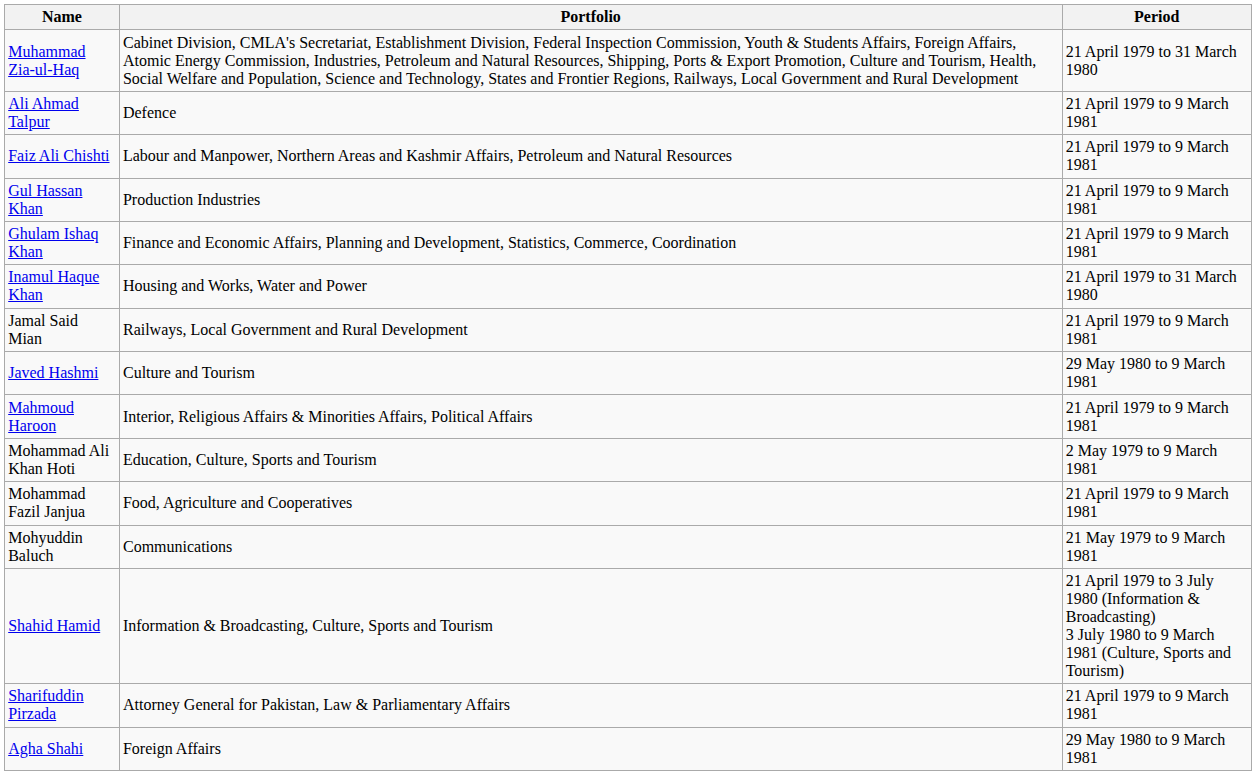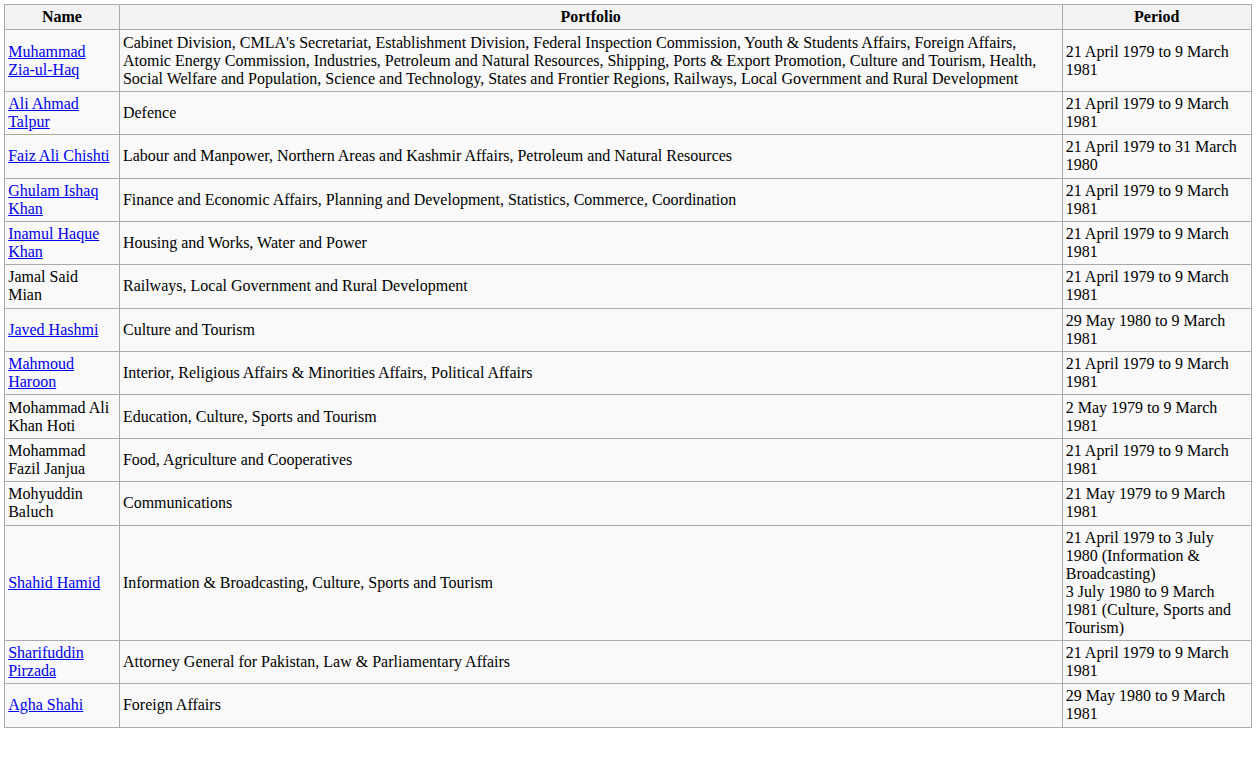Muhammad Zia-ul-Haq | Period: 21 April 1979 to 31 March 1980 -> 21 April 1979 to 9 March 1981
Faiz Ali Chishti | Period: 21 April 1979 to 9 March 1981 -> 21 April 1979 to 31 March 1980
- row: Gul Hassan Khan | Production Industries | 21 April 1979 to 9 March 1981
Inamul Haque Khan | Period: 21 April 1979 to 31 March 1980 -> 21 April 1979 to 9 March 1981
